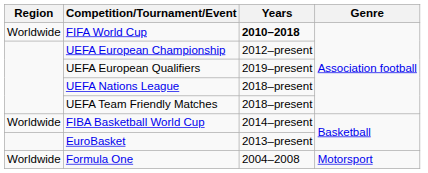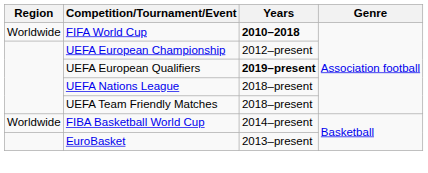UEFA European Qualifiers | Years: normal -> bold
- row: Worldwide | Formula One | 2004–2008 | Motorsport
